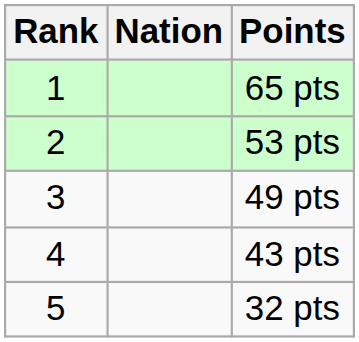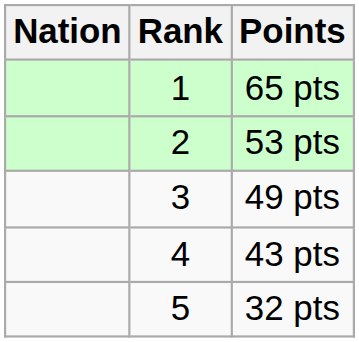columns swapped: Rank <-> Nation
